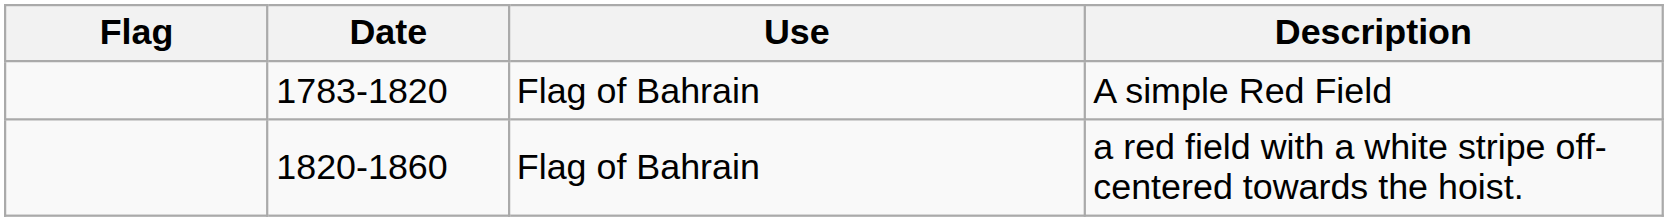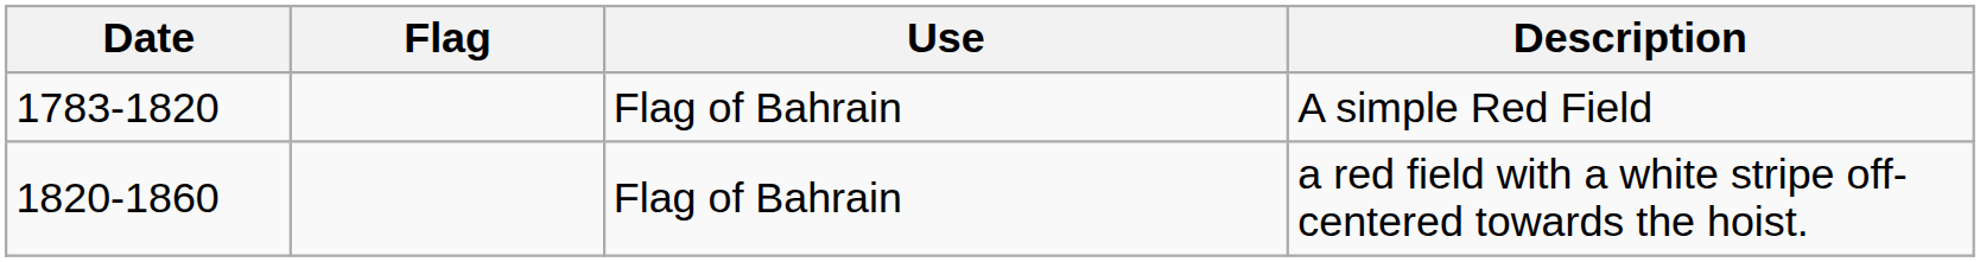columns swapped: Flag <-> Date
